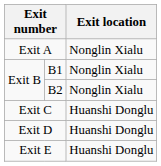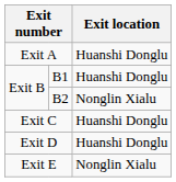Exit A | Exit location: Nonglin Xialu -> Huanshi Donglu
B1 | Exit location: Nonglin Xialu -> Huanshi Donglu
Exit E | Exit location: Huanshi Donglu -> Nonglin Xialu
